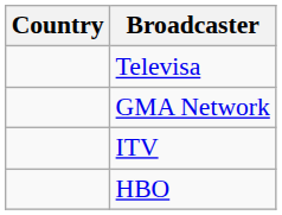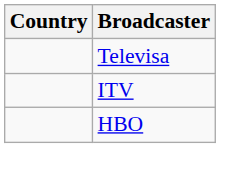- row: GMA Network
